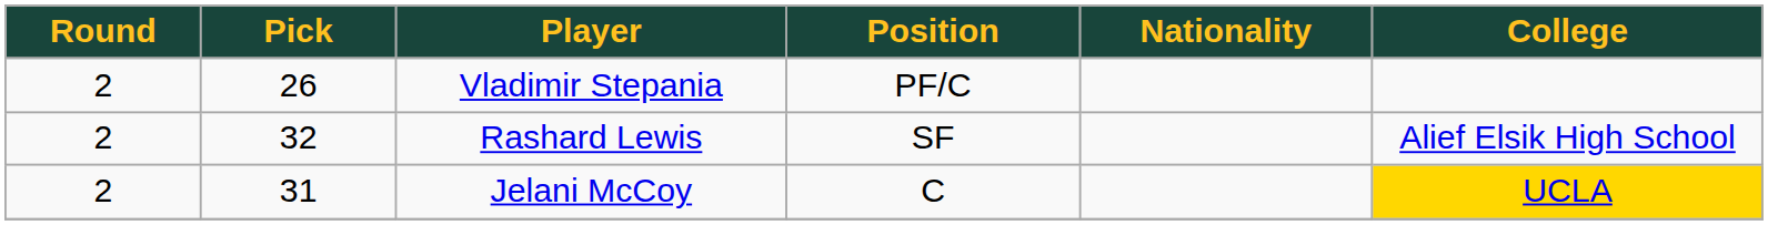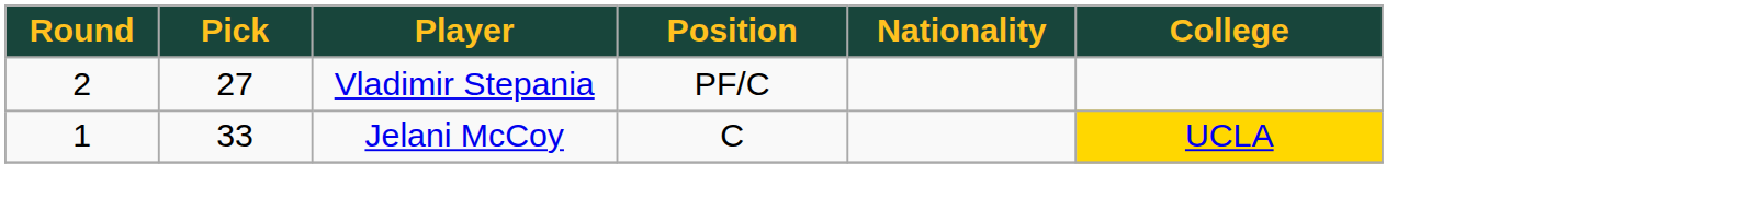Vladimir Stepania | Pick: 26 -> 27
- row: 2 | 32 | Rashard Lewis | SF | Alief Elsik High School
Jelani McCoy | Round: 2 -> 1
Jelani McCoy | Pick: 31 -> 33
